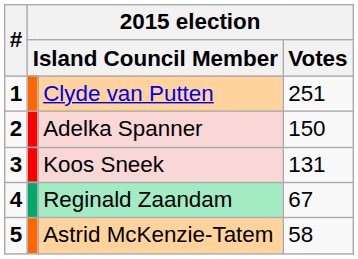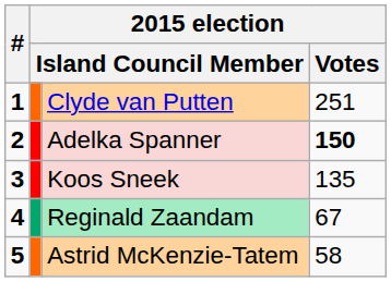Adelka Spanner | 2015 election / Votes: normal -> bold
Koos Sneek | 2015 election / Votes: 131 -> 135
